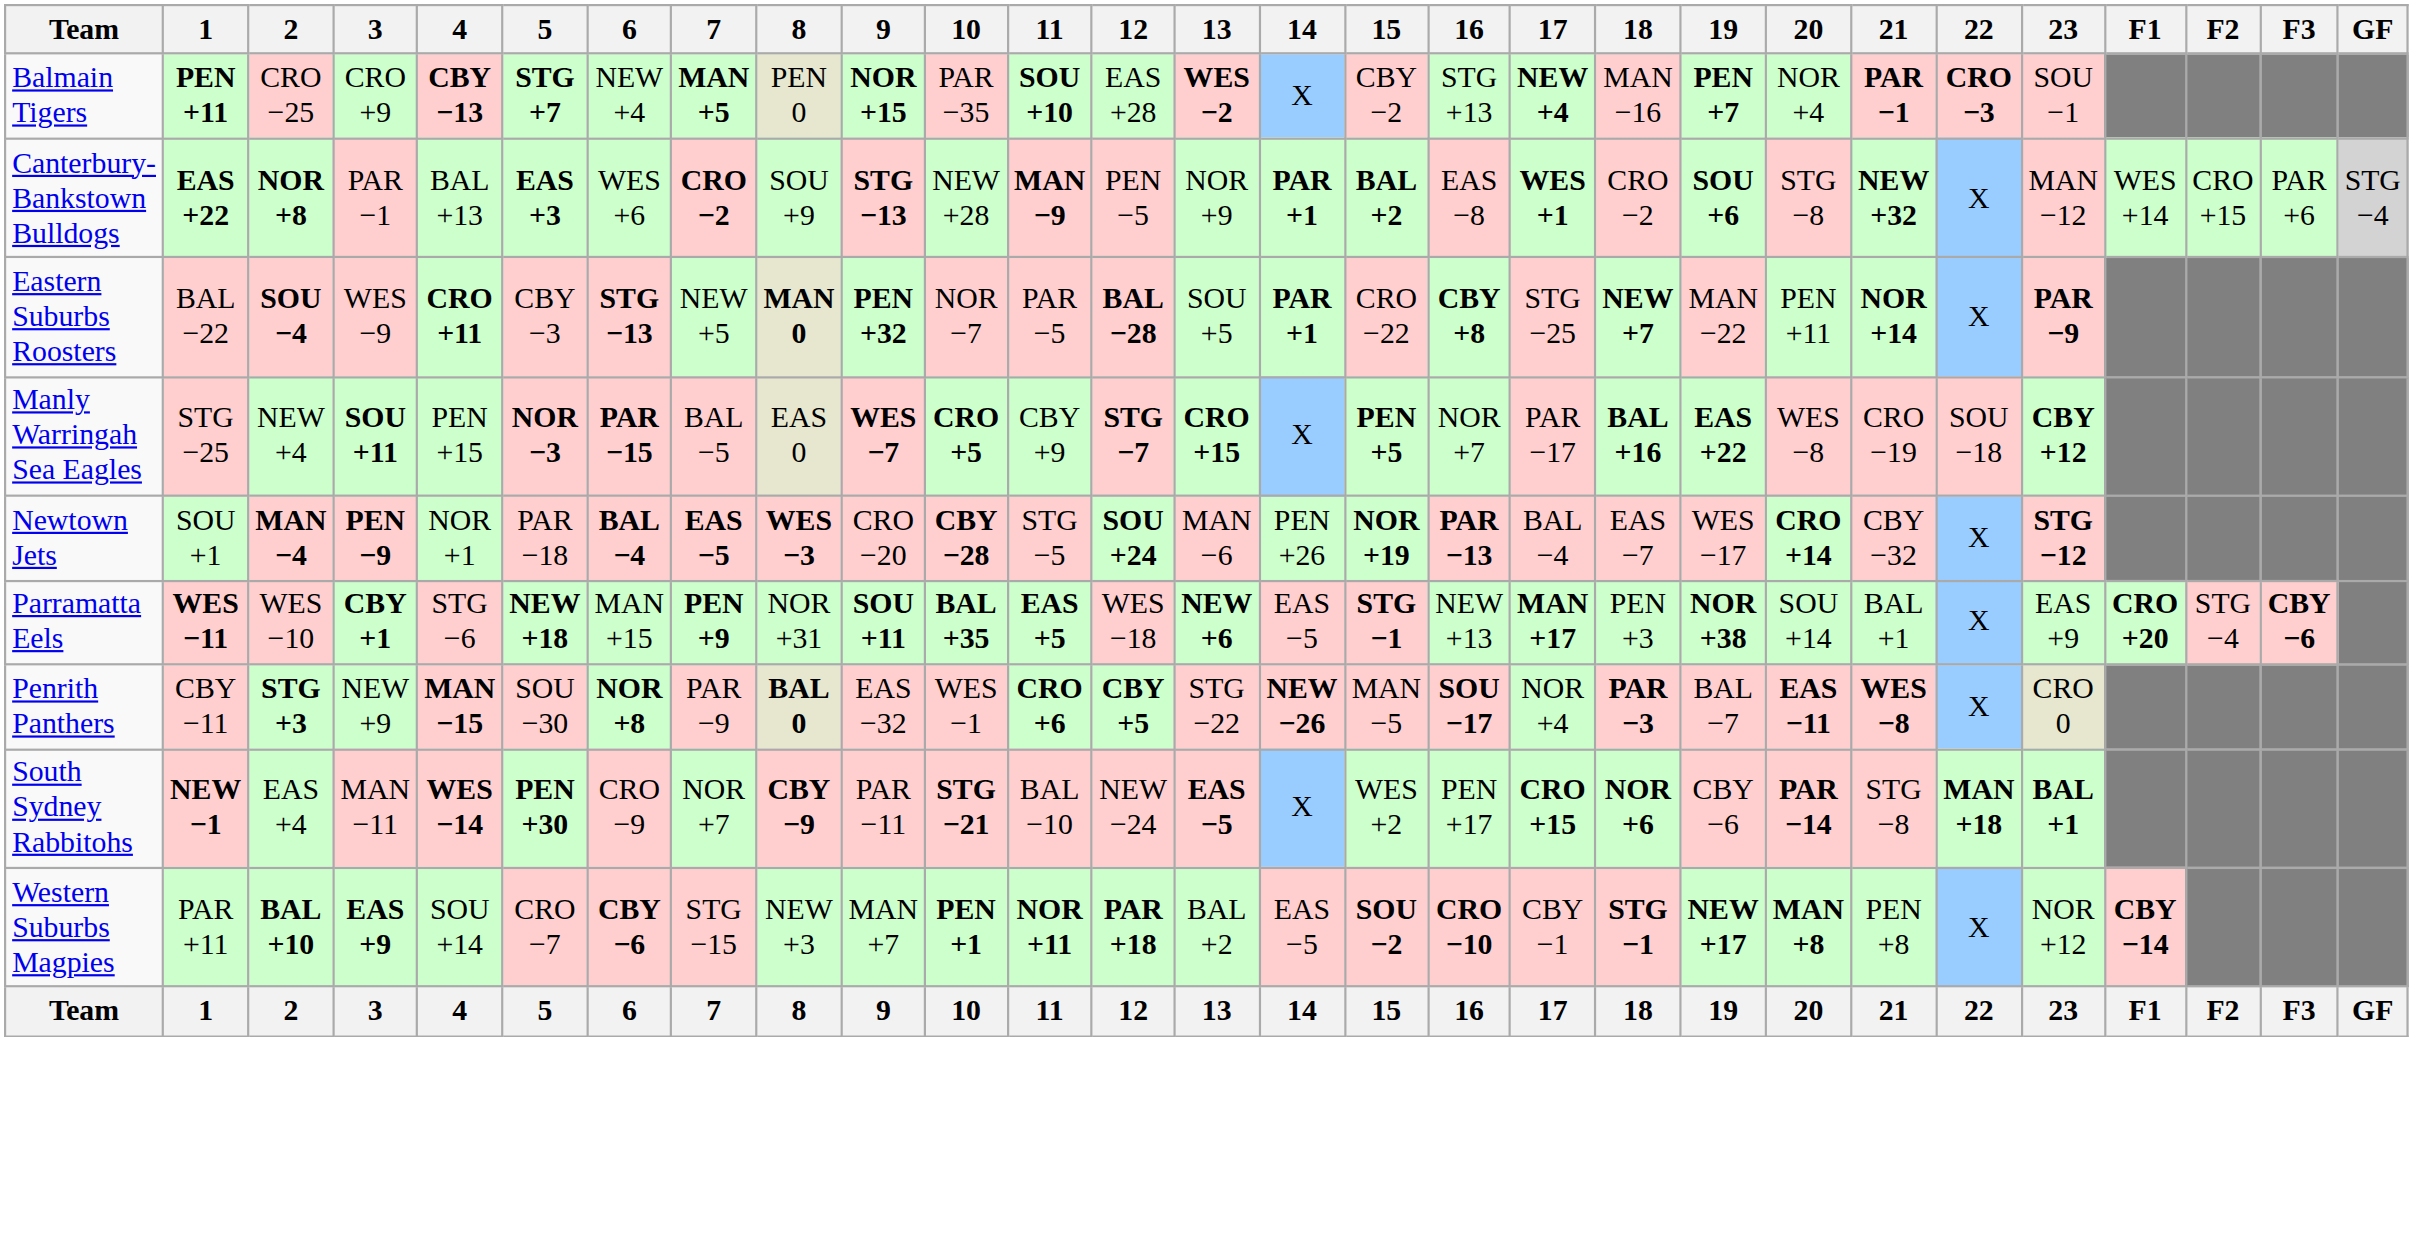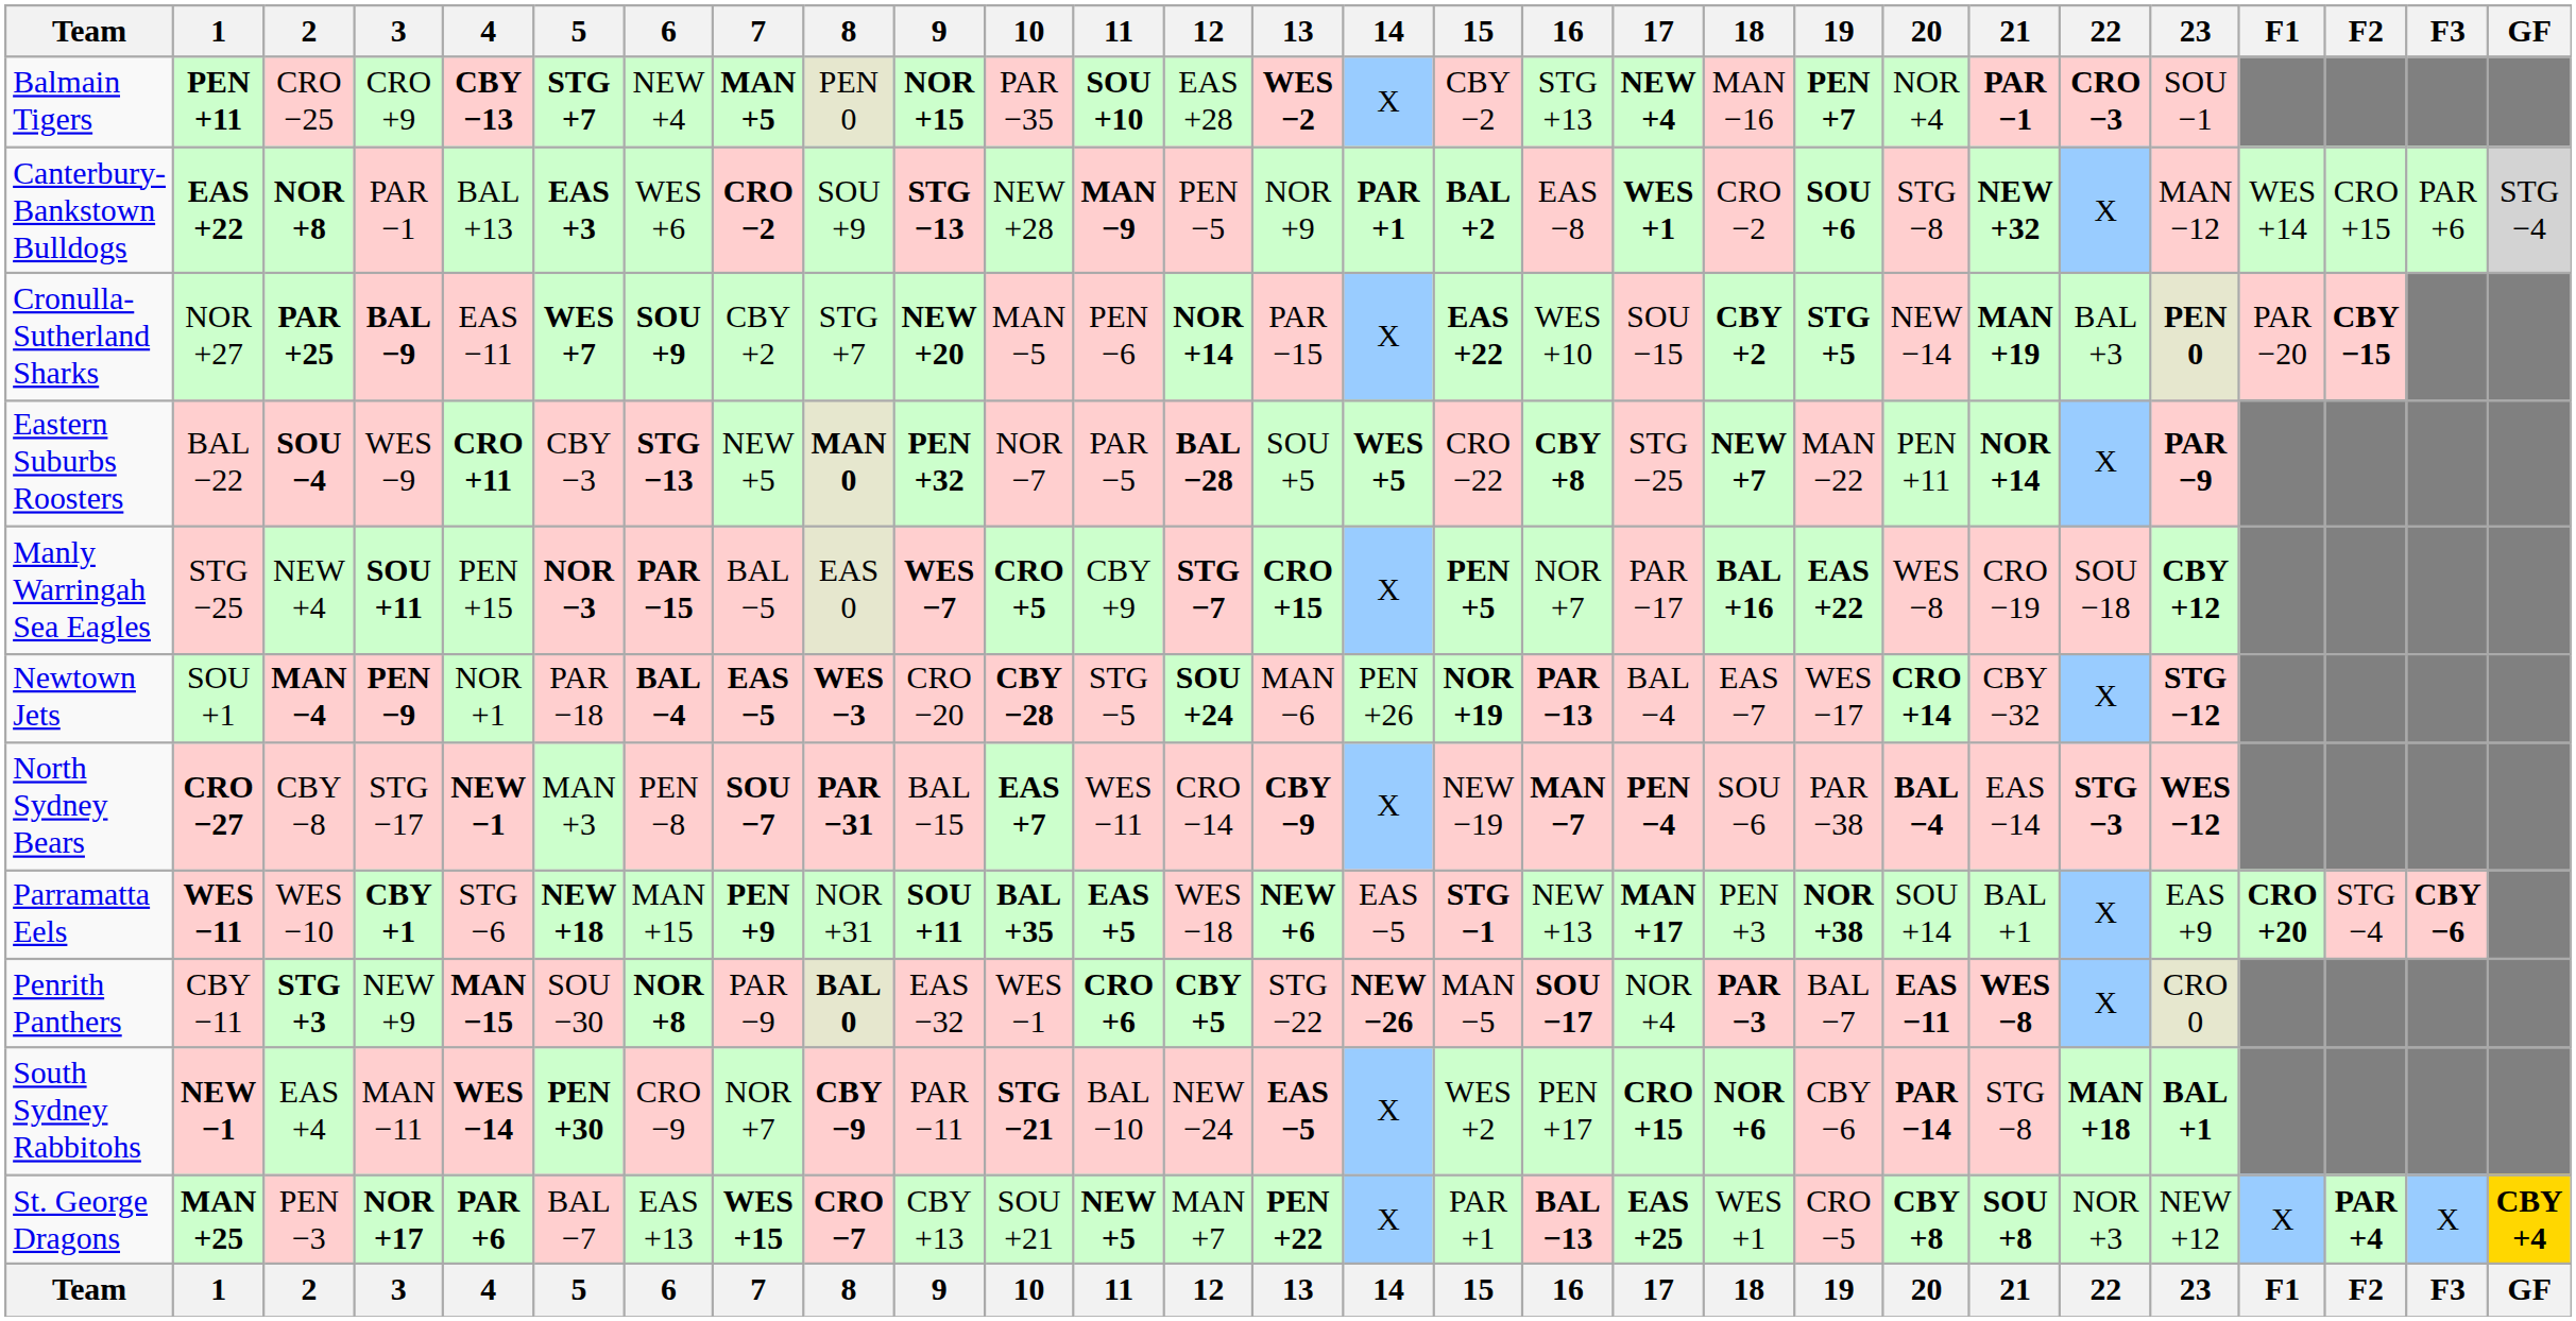+ row: Cronulla-Sutherland Sharks | NOR +27 | PAR +25 | BAL −9 | EAS −11 | WES +7 | SOU +9 | CBY +2 | STG +7 | NEW +20 | MAN −5 | PEN −6 | NOR +14 | PAR −15 | X | EAS +22 | WES +10 | SOU −15 | CBY +2 | STG +5 | NEW −14 | MAN +19 | BAL +3 | PEN 0 | PAR −20 | CBY −15
Eastern Suburbs Roosters | 14: PAR +1 -> WES +5
+ row: North Sydney Bears | CRO −27 | CBY −8 | STG −17 | NEW −1 | MAN +3 | PEN −8 | SOU −7 | PAR −31 | BAL −15 | EAS +7 | WES −11 | CRO −14 | CBY −9 | X | NEW −19 | MAN −7 | PEN −4 | SOU −6 | PAR −38 | BAL −4 | EAS −14 | STG −3 | WES −12
+ row: St. George Dragons | MAN +25 | PEN −3 | NOR +17 | PAR +6 | BAL −7 | EAS +13 | WES +15 | CRO −7 | CBY +13 | SOU +21 | NEW +5 | MAN +7 | PEN +22 | X | PAR +1 | BAL −13 | EAS +25 | WES +1 | CRO −5 | CBY +8 | SOU +8 | NOR +3 | NEW +12 | X | PAR +4 | X | CBY +4
- row: Western Suburbs Magpies | PAR +11 | BAL +10 | EAS +9 | SOU +14 | CRO −7 | CBY −6 | STG −15 | NEW +3 | MAN +7 | PEN +1 | NOR +11 | PAR +18 | BAL +2 | EAS −5 | SOU −2 | CRO −10 | CBY −1 | STG −1 | NEW +17 | MAN +8 | PEN +8 | X | NOR +12 | CBY −14
